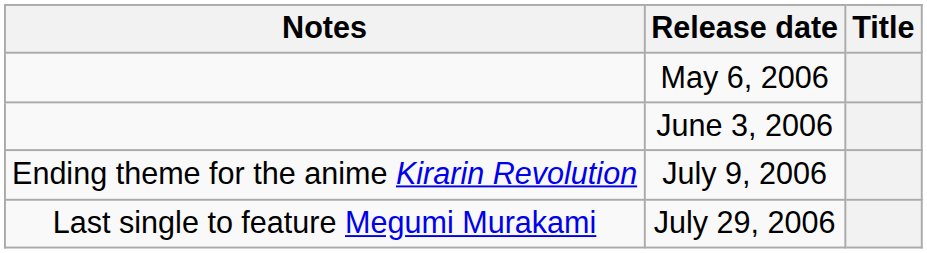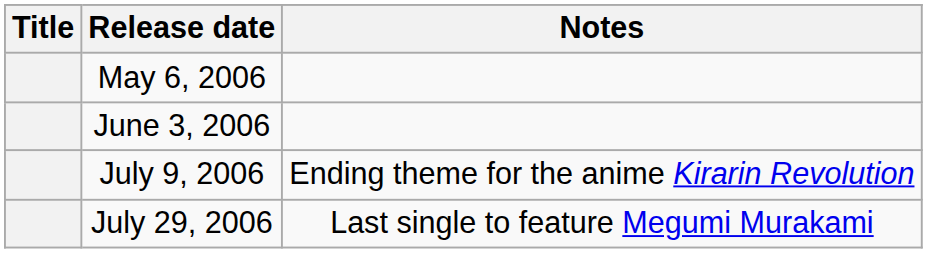columns swapped: Title <-> Notes
